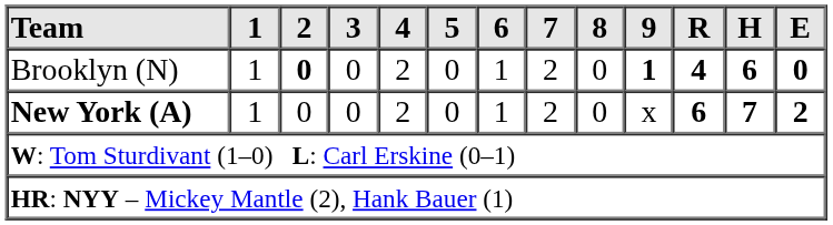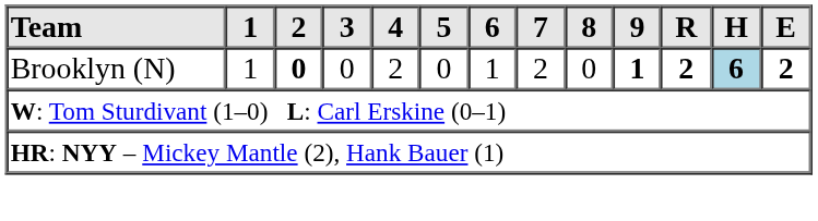Brooklyn (N) | R: 4 -> 2
Brooklyn (N) | H: no background -> lightblue background
Brooklyn (N) | E: 0 -> 2
- row: New York (A) | 1 | 0 | 0 | 2 | 0 | 1 | 2 | 0 | x | 6 | 7 | 2
